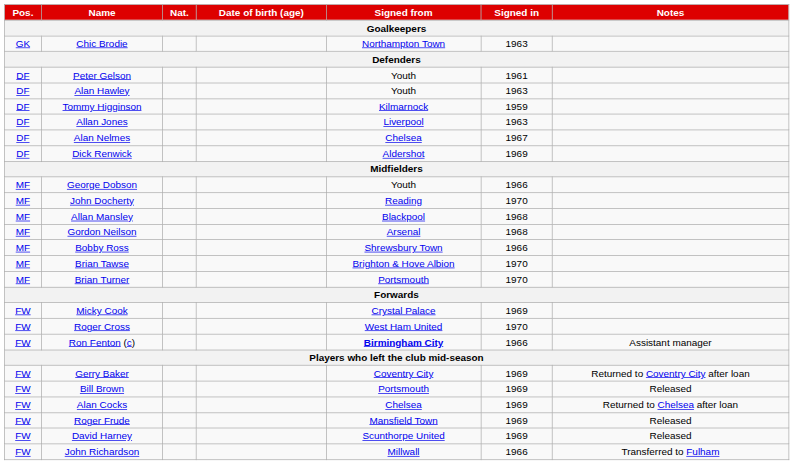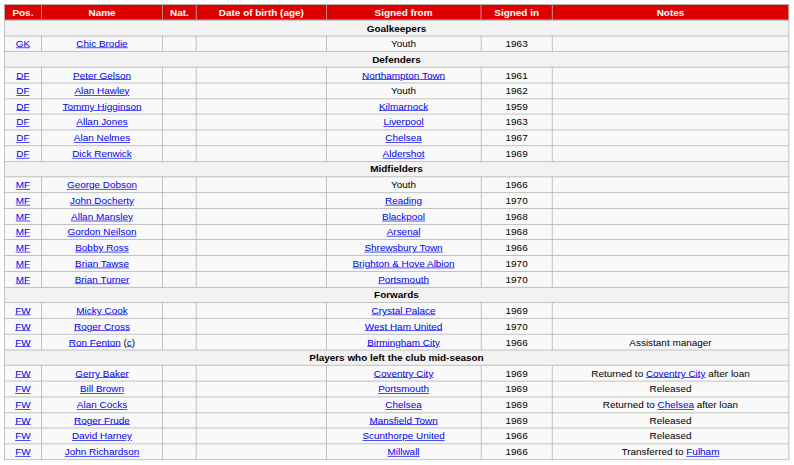Chic Brodie | Signed from: Northampton Town -> Youth
Peter Gelson | Signed from: Youth -> Northampton Town
Alan Hawley | Signed in: 1963 -> 1962
Ron Fenton (c) | Signed from: bold -> normal
David Harney | Signed in: 1969 -> 1966
